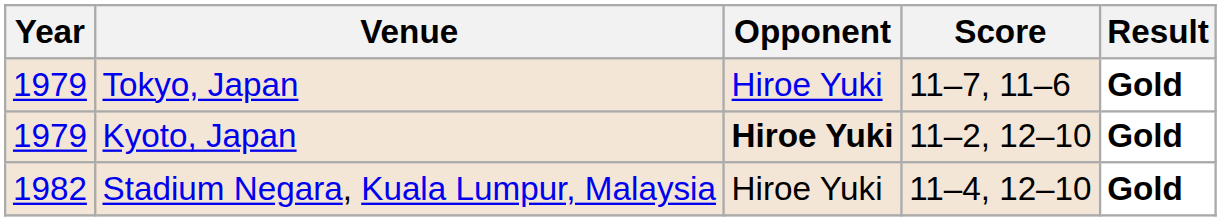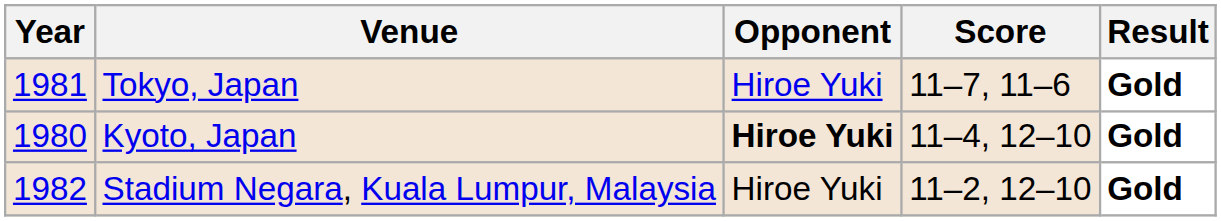Tokyo, Japan | Year: 1979 -> 1981
Kyoto, Japan | Year: 1979 -> 1980
Kyoto, Japan | Score: 11–2, 12–10 -> 11–4, 12–10
Stadium Negara, Kuala Lumpur, Malaysia | Score: 11–4, 12–10 -> 11–2, 12–10
